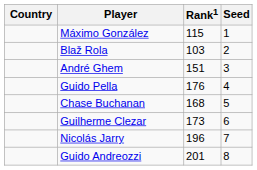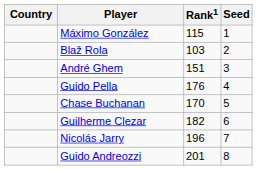Chase Buchanan | Rank1: 168 -> 170
Guilherme Clezar | Rank1: 173 -> 182
